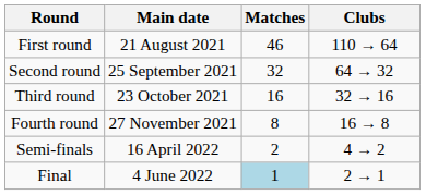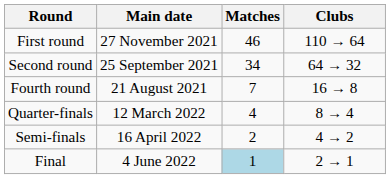First round | Main date: 21 August 2021 -> 27 November 2021
Second round | Matches: 32 -> 34
- row: Third round | 23 October 2021 | 16 | 32 → 16
Fourth round | Main date: 27 November 2021 -> 21 August 2021
Fourth round | Matches: 8 -> 7
+ row: Quarter-finals | 12 March 2022 | 4 | 8 → 4
